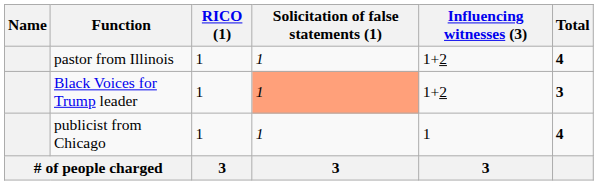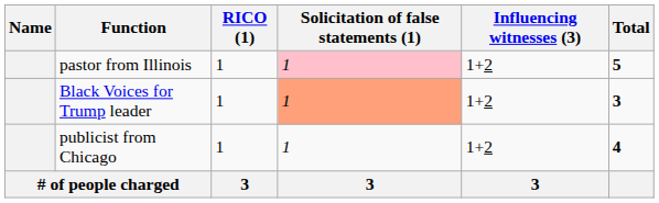pastor from Illinois | Solicitation of false statements (1): no background -> pink background
pastor from Illinois | Total: 4 -> 5
publicist from Chicago | Influencing witnesses (3): 1 -> 1+2
